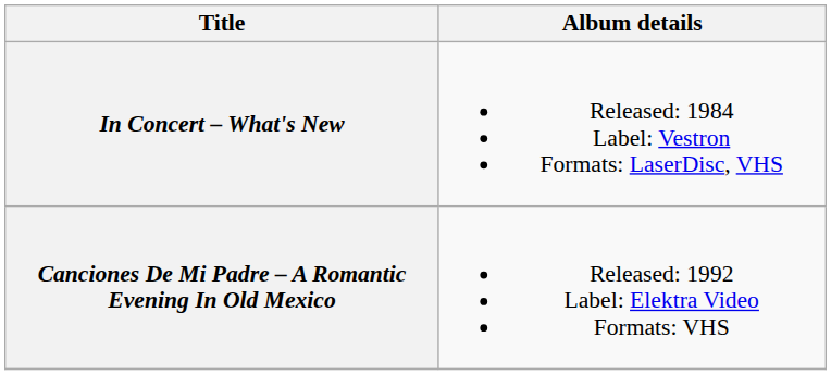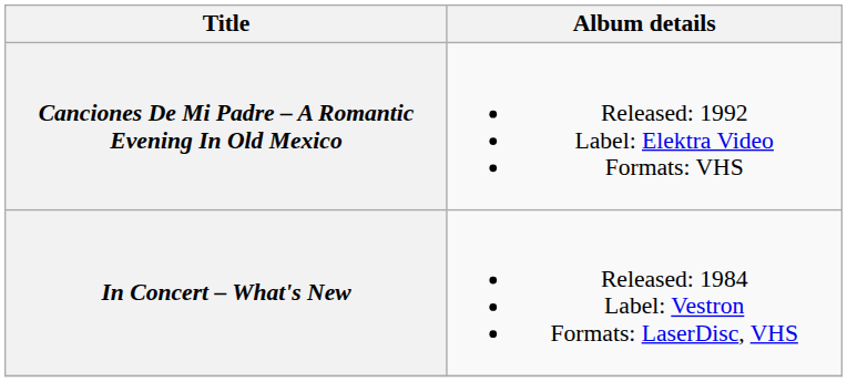rows swapped: In Concert – What's New <-> Canciones De Mi Padre – A Romantic Evening In Old Mexico
